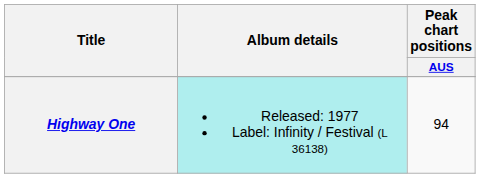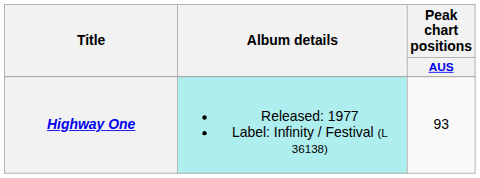Highway One | Peak chart positions / AUS: 94 -> 93
